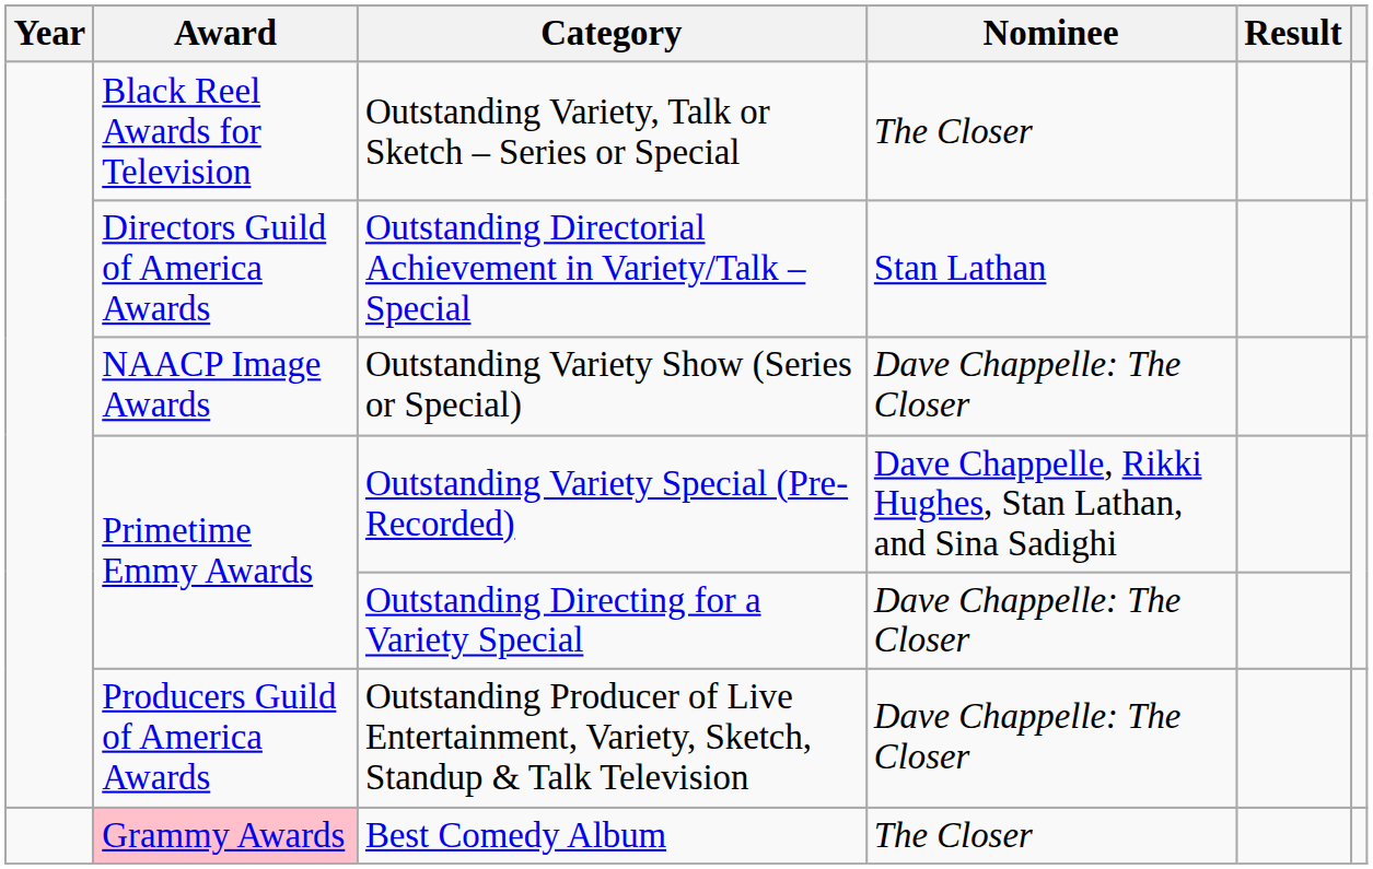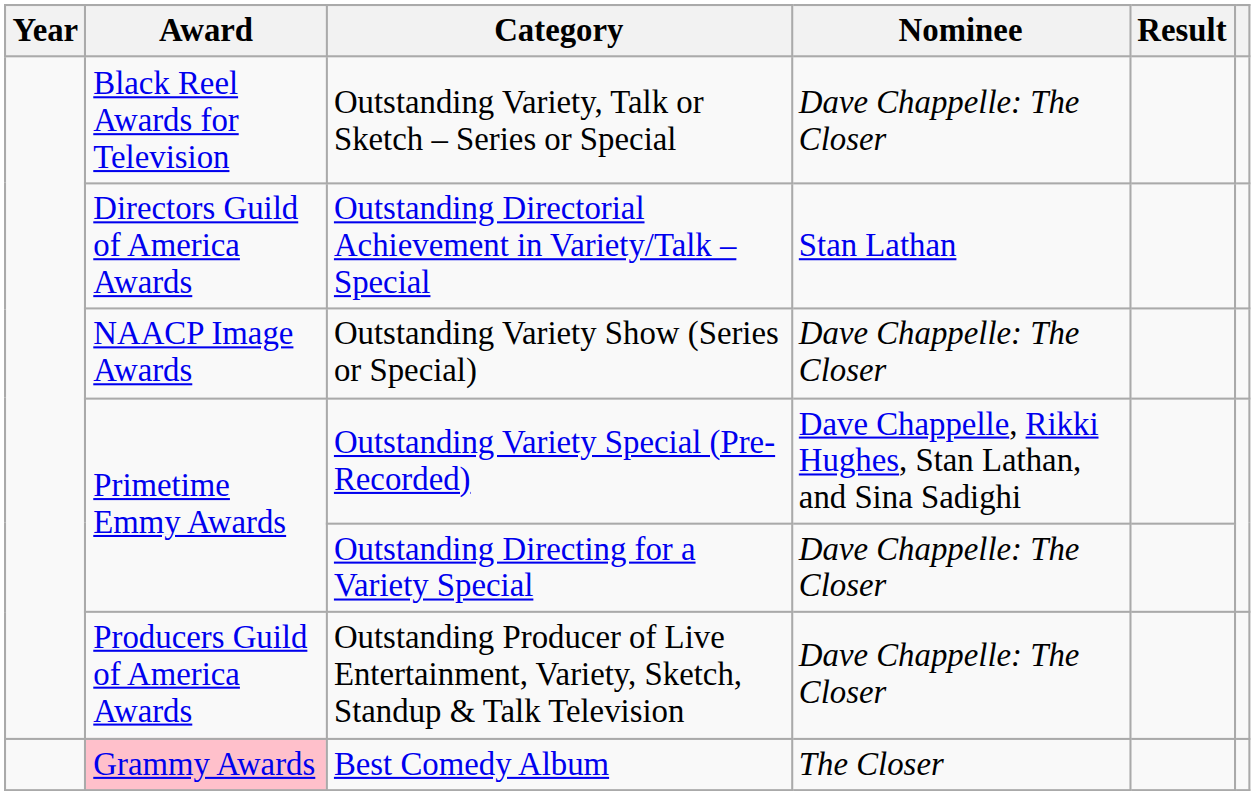Outstanding Variety, Talk or Sketch – Series or Special | Nominee: The Closer -> Dave Chappelle: The Closer
